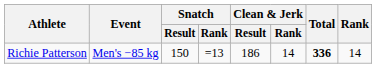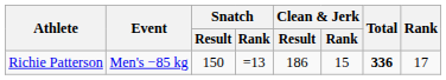Richie Patterson | Clean & Jerk / Rank: 14 -> 15
Richie Patterson | Rank: 14 -> 17
